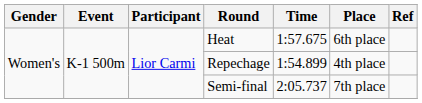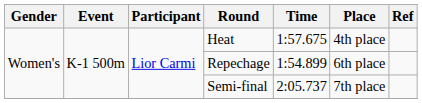Heat | Place: 6th place -> 4th place
Repechage | Place: 4th place -> 6th place
